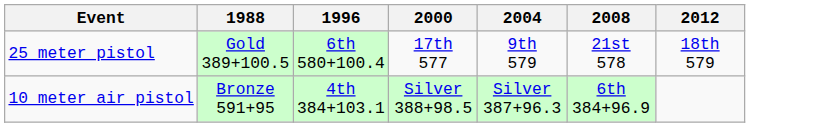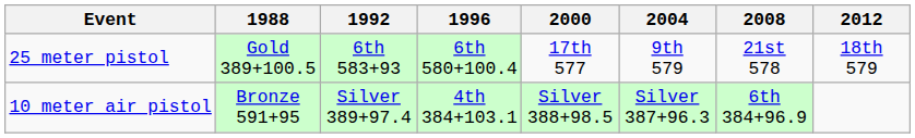+ column: 1992 | 6th 583+93 | Silver 389+97.4
